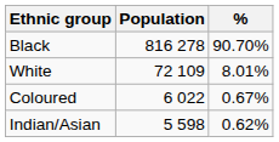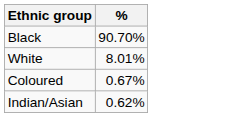- column: Population | 816 278 | 72 109 | 6 022 | 5 598
